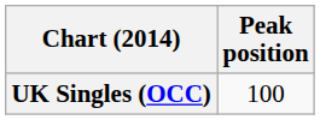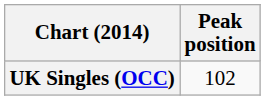UK Singles (OCC) | Peak position: 100 -> 102
